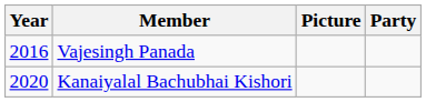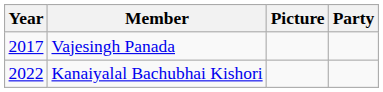Vajesingh Panada | Year: 2016 -> 2017
Kanaiyalal Bachubhai Kishori | Year: 2020 -> 2022
